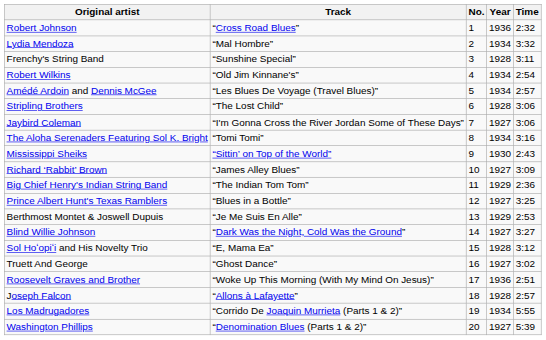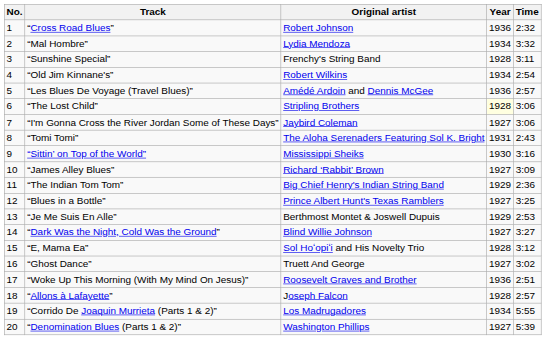columns swapped: No. <-> Original artist
“Les Blues De Voyage (Travel Blues)” | Year: 1934 -> 1936
“The Lost Child” | Year: no background -> lightyellow background
“Tomi Tomi” | Year: 1934 -> 1931
“Tomi Tomi” | Time: 3:16 -> 2:43
“Sittin’ on Top of the World” | Time: 2:43 -> 3:16
